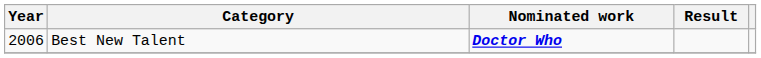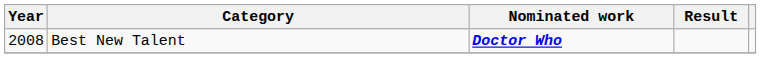Best New Talent | Year: 2006 -> 2008
